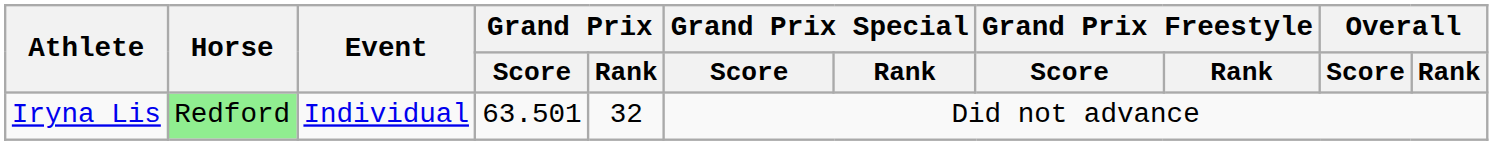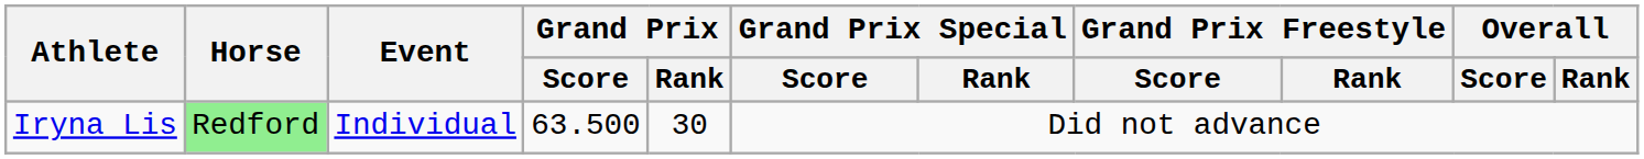Iryna Lis | Grand Prix / Score: 63.501 -> 63.500
Iryna Lis | Grand Prix / Rank: 32 -> 30
